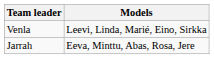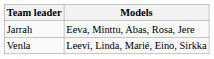rows swapped: Jarrah <-> Venla
